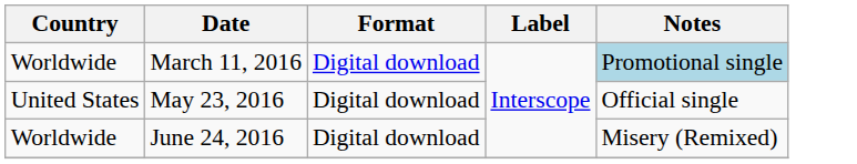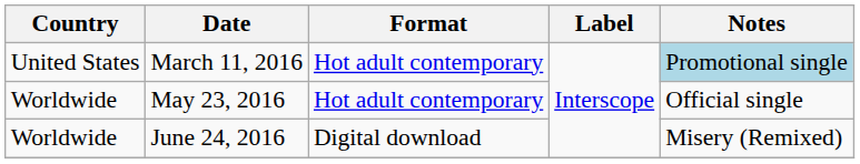March 11, 2016 | Country: Worldwide -> United States
March 11, 2016 | Format: Digital download -> Hot adult contemporary
May 23, 2016 | Country: United States -> Worldwide
May 23, 2016 | Format: Digital download -> Hot adult contemporary
